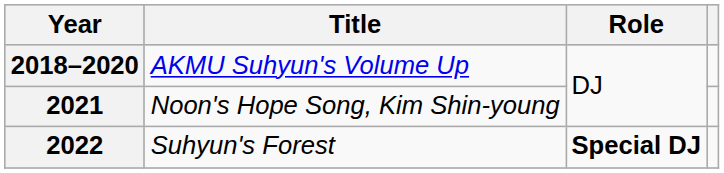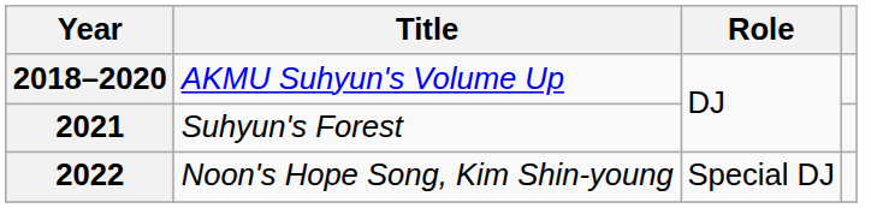2021 | Title: Noon's Hope Song, Kim Shin-young -> Suhyun's Forest
2022 | Title: Suhyun's Forest -> Noon's Hope Song, Kim Shin-young
2022 | Role: bold -> normal
